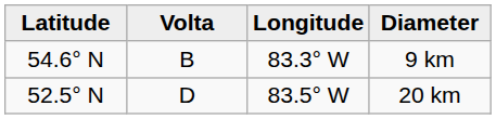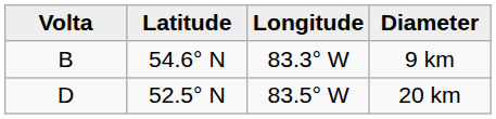columns swapped: Volta <-> Latitude
